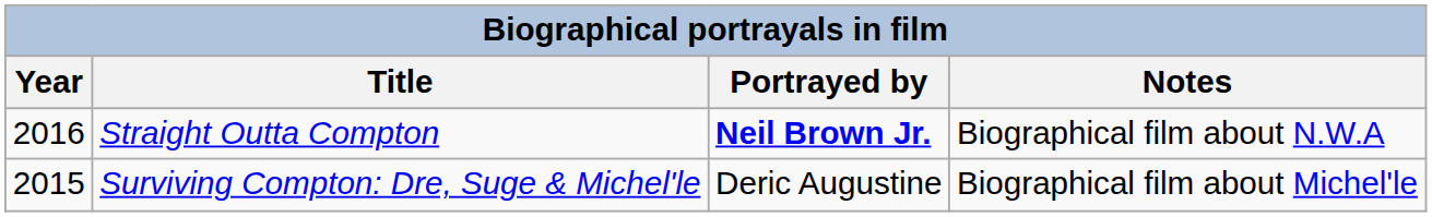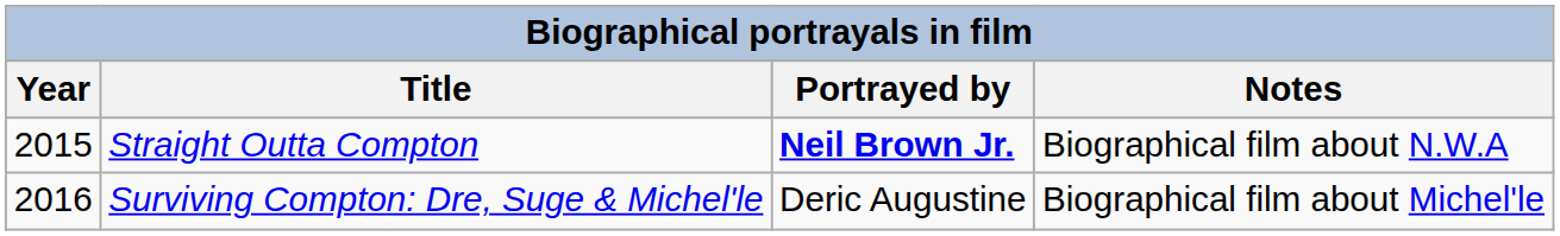Straight Outta Compton | Year: 2016 -> 2015
Surviving Compton: Dre, Suge & Michel'le | Year: 2015 -> 2016
